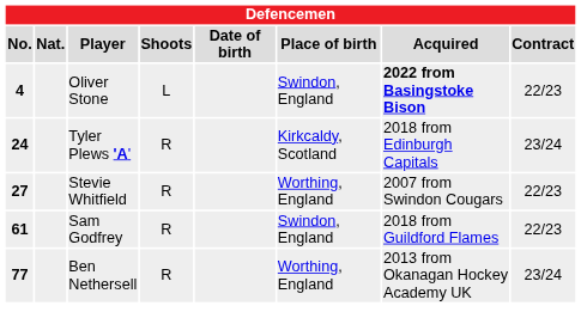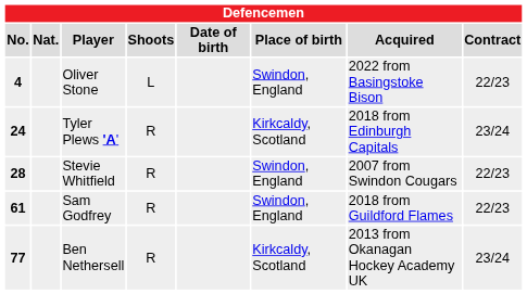Oliver Stone | Acquired: bold -> normal
Stevie Whitfield | No.: 27 -> 28
Stevie Whitfield | Place of birth: Worthing, England -> Swindon, England
Ben Nethersell | Place of birth: Worthing, England -> Kirkcaldy, Scotland
